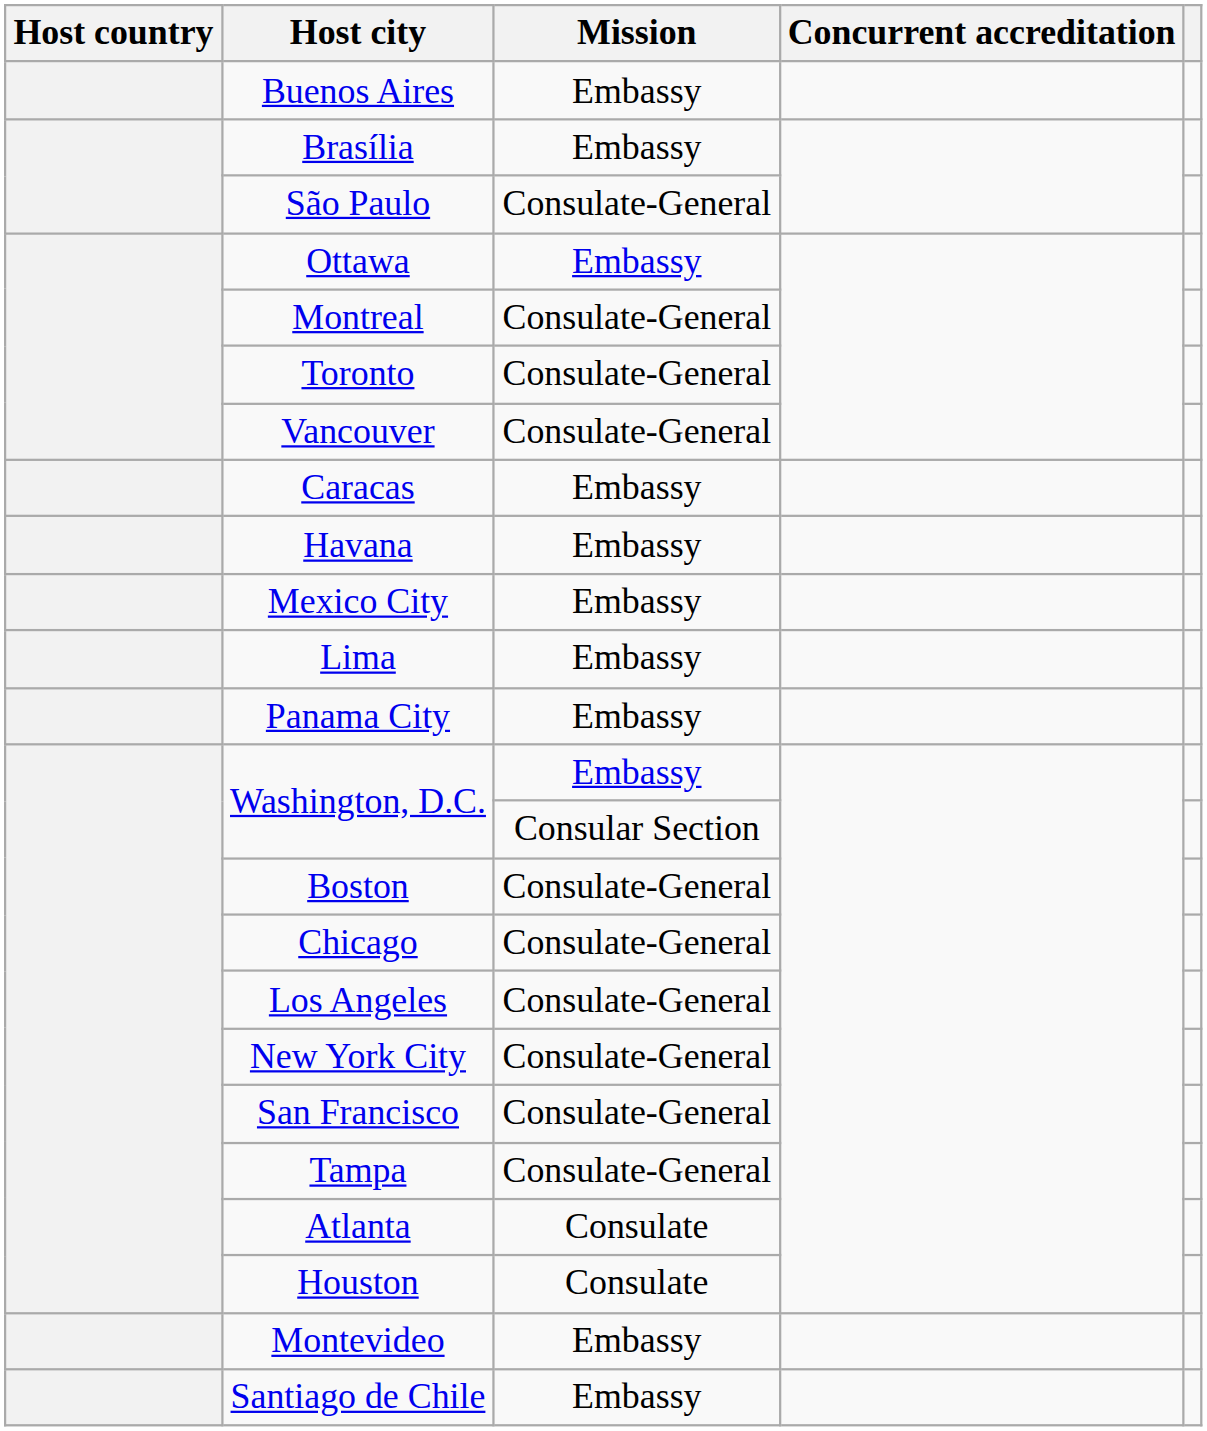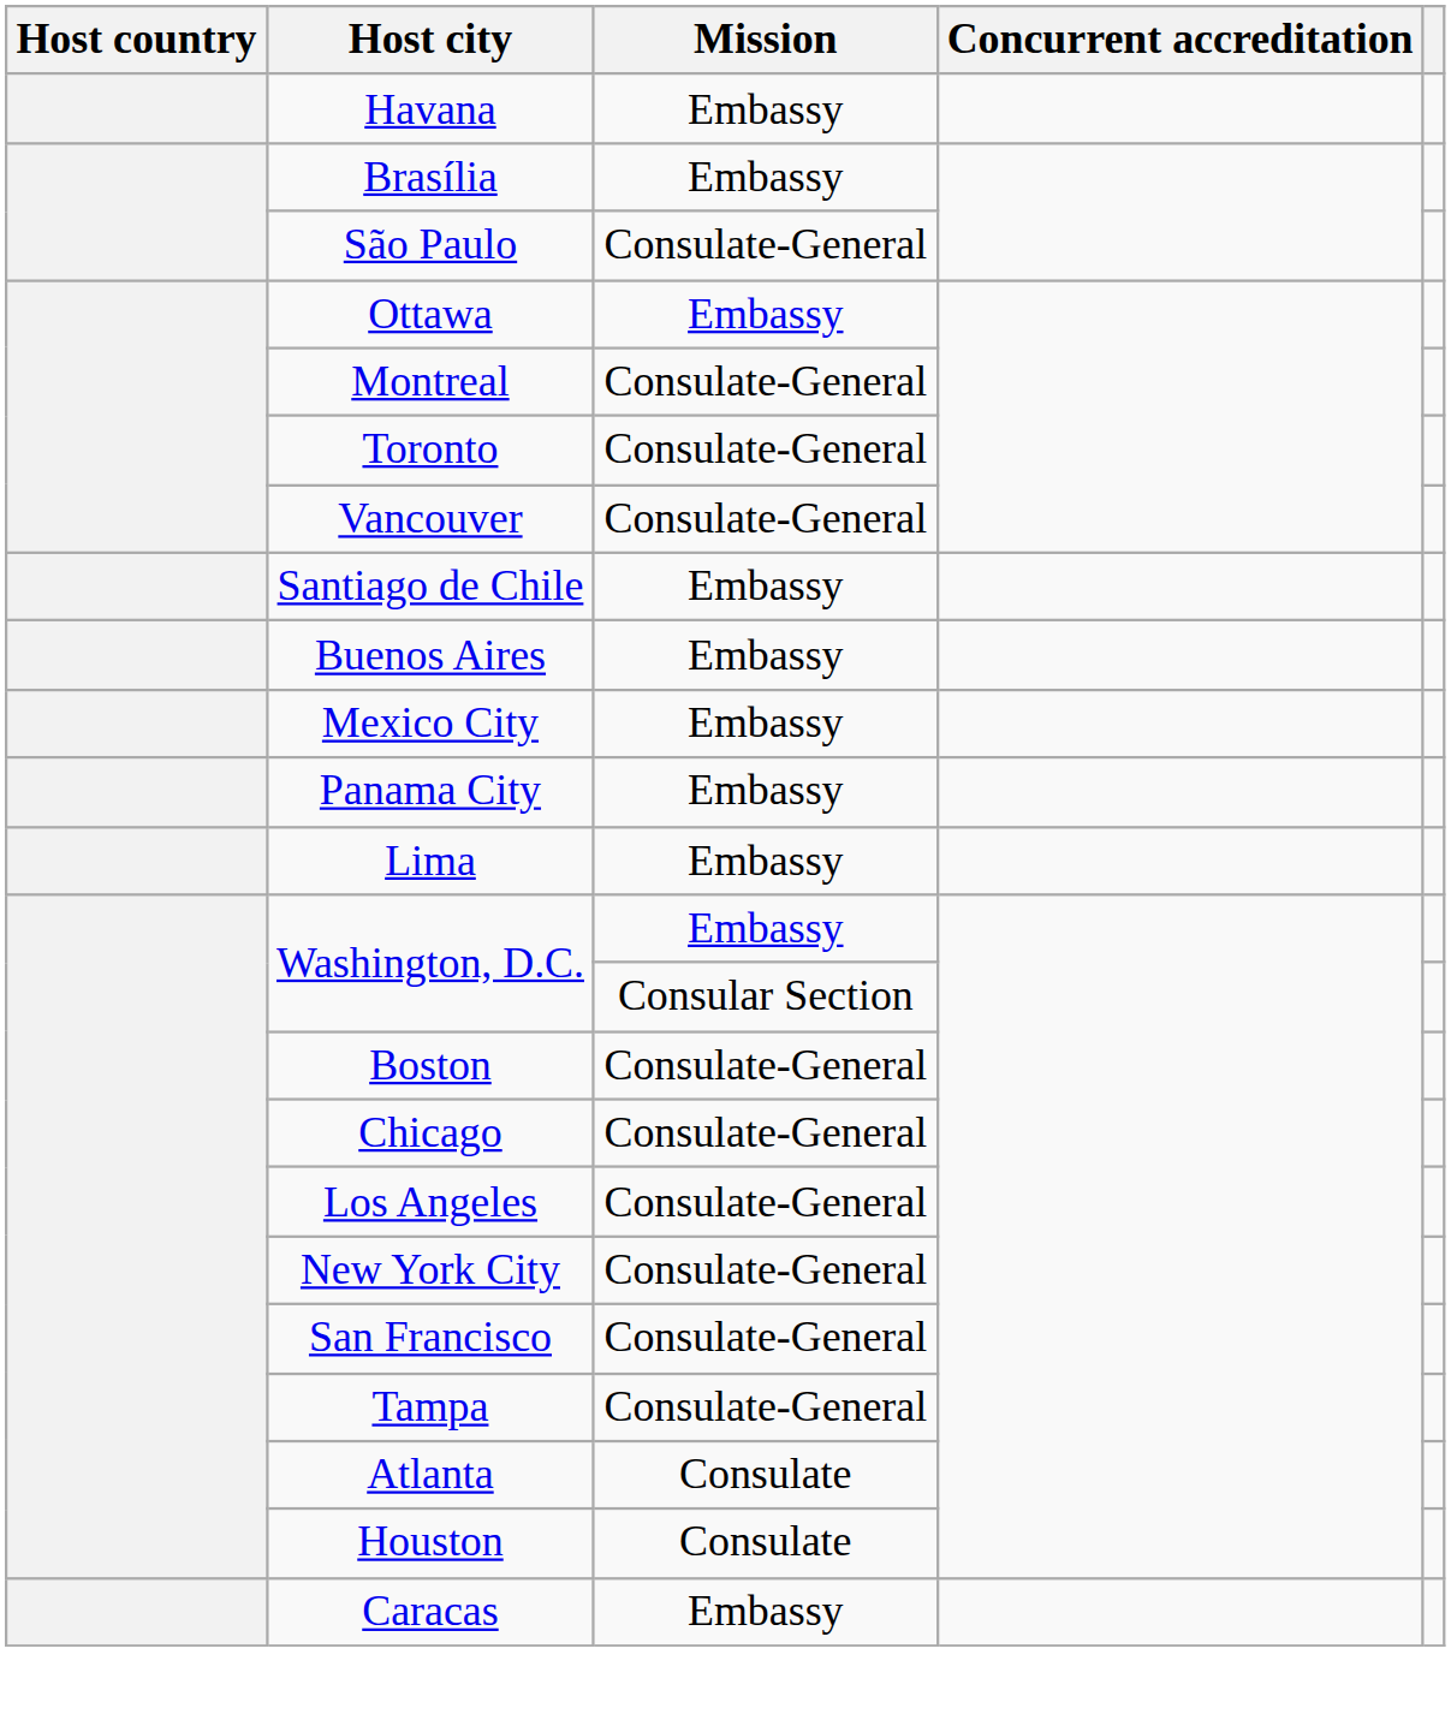rows swapped: Buenos Aires <-> Havana
rows swapped: Santiago de Chile <-> Caracas
rows swapped: Panama City <-> Lima
- row: Montevideo | Embassy
